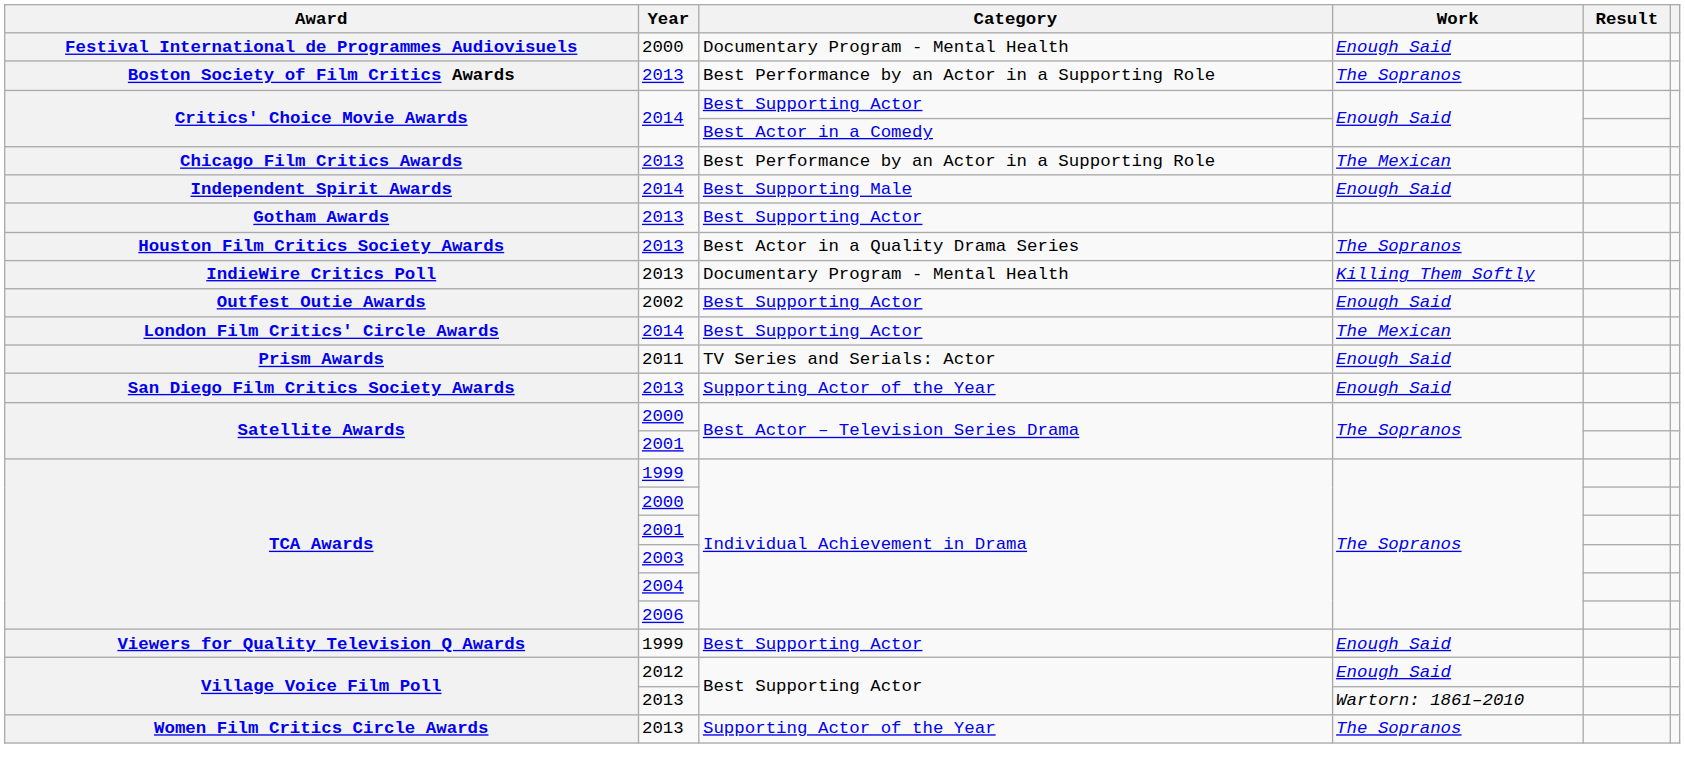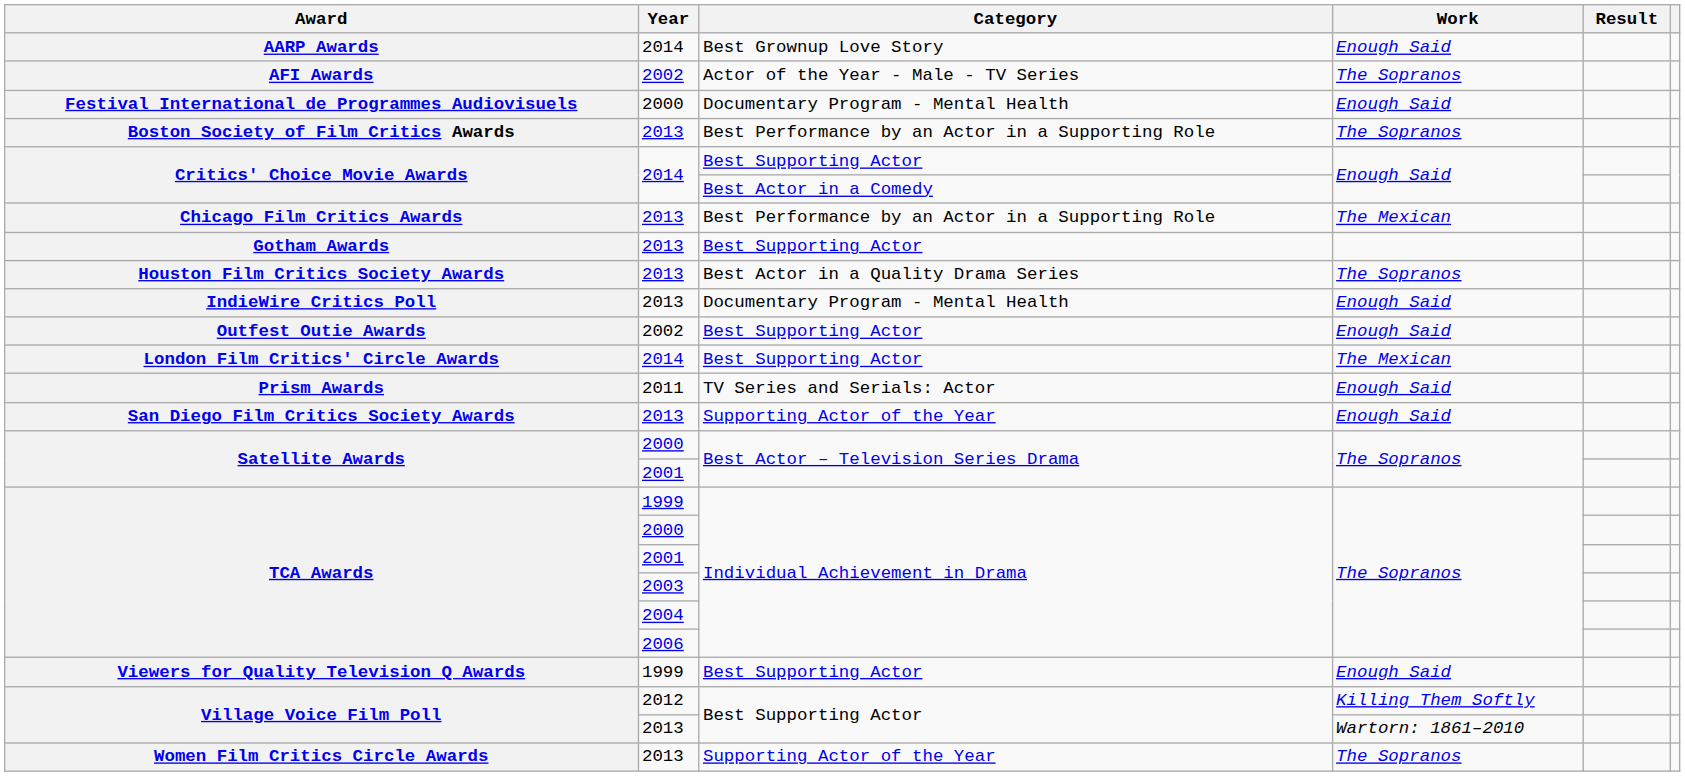+ row: AARP Awards | 2014 | Best Grownup Love Story | Enough Said
+ row: AFI Awards | 2002 | Actor of the Year - Male - TV Series | The Sopranos
- row: Independent Spirit Awards | 2014 | Best Supporting Male | Enough Said
IndieWire Critics Poll | Work: Killing Them Softly -> Enough Said
Village Voice Film Poll / 2012 | Work: Enough Said -> Killing Them Softly
